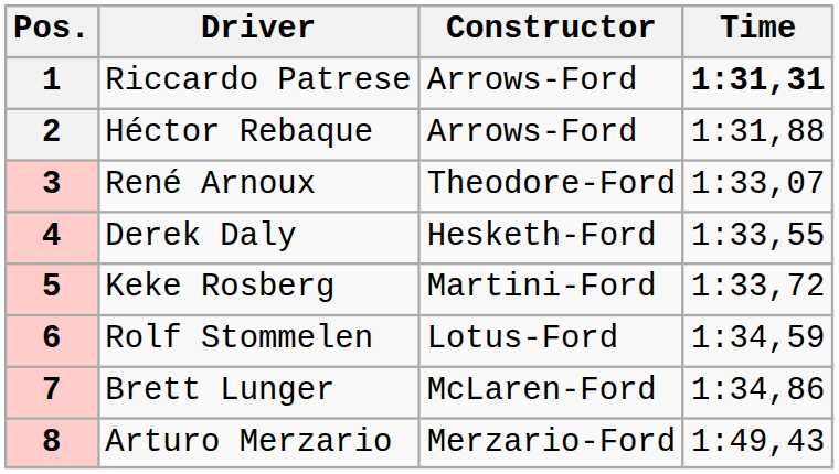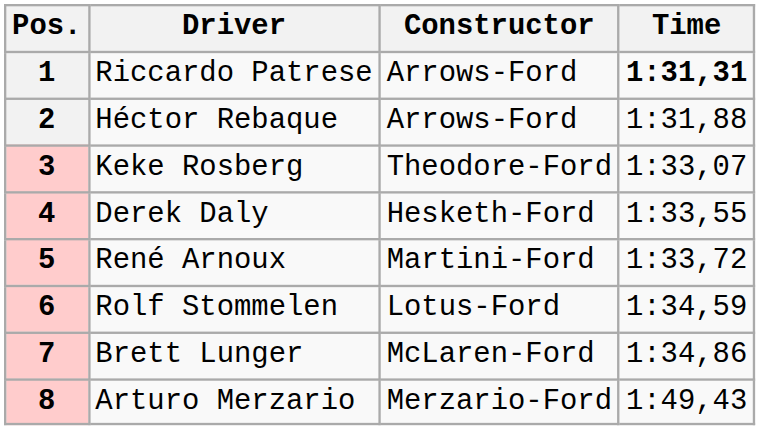3 | Driver: René Arnoux -> Keke Rosberg
5 | Driver: Keke Rosberg -> René Arnoux
